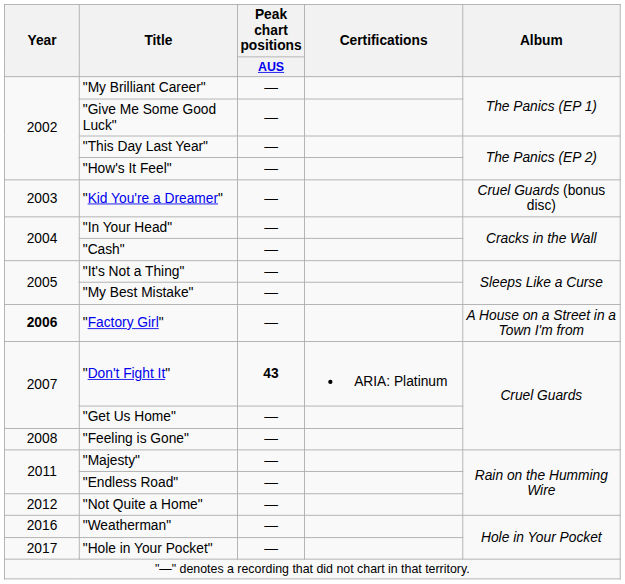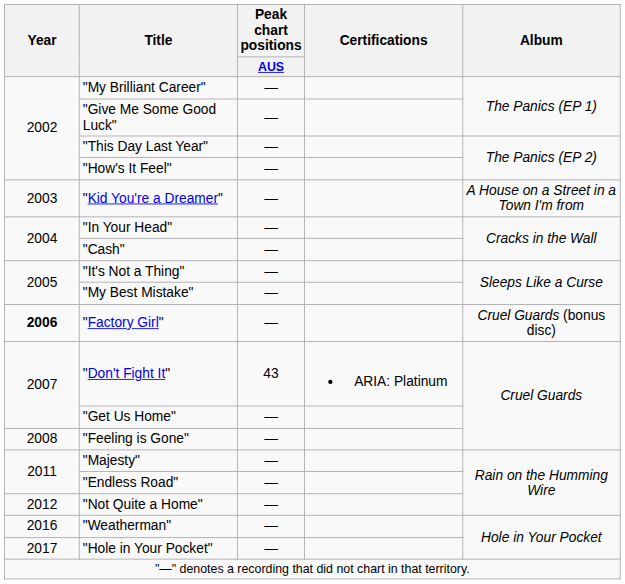"Kid You're a Dreamer" | Album: Cruel Guards (bonus disc) -> A House on a Street in a Town I'm from
"Factory Girl" | Album: A House on a Street in a Town I'm from -> Cruel Guards (bonus disc)
"Don't Fight It" | Peak chart positions / AUS: bold -> normal
